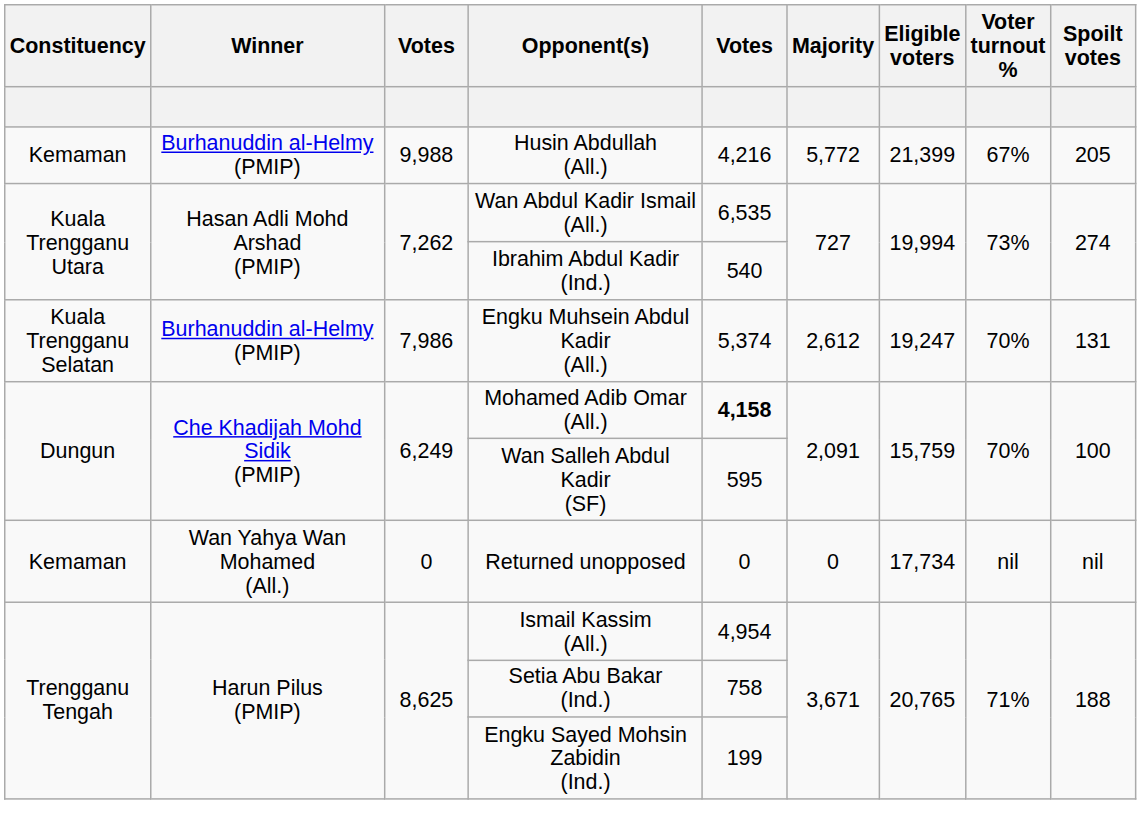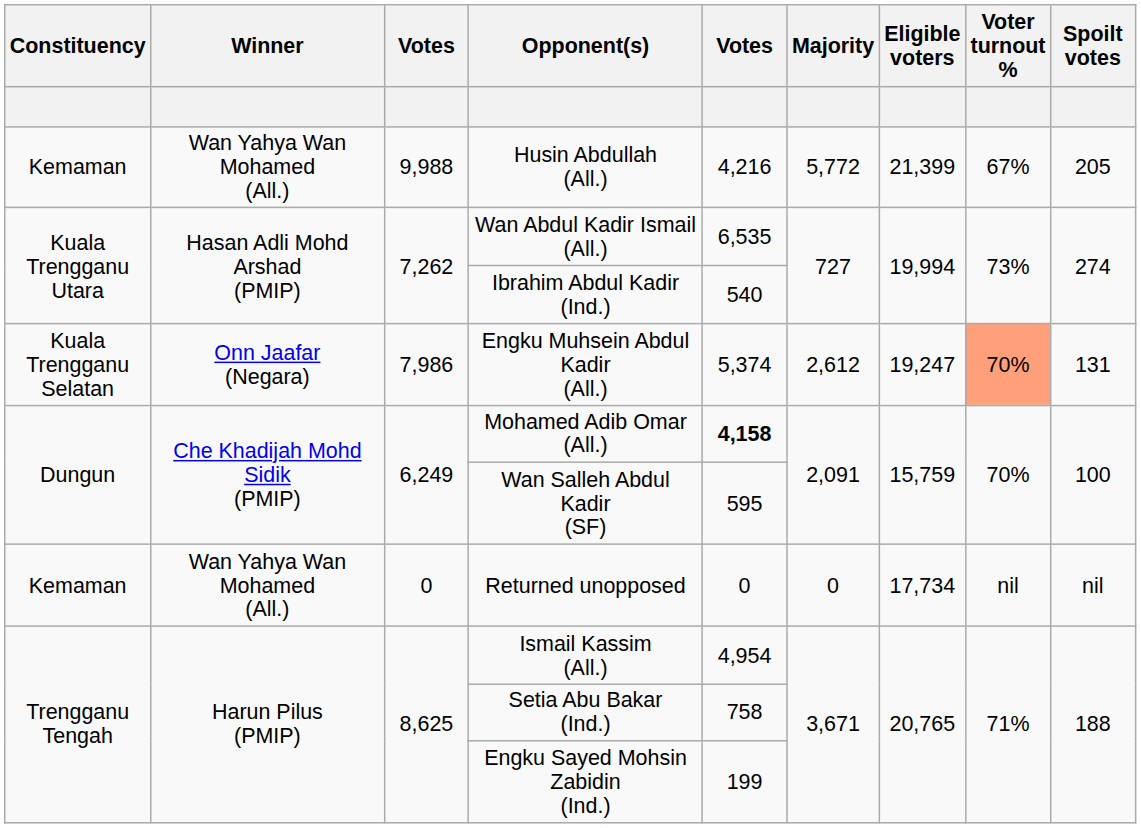Husin Abdullah (All.) | Winner: Burhanuddin al-Helmy (PMIP) -> Wan Yahya Wan Mohamed (All.)
Engku Muhsein Abdul Kadir (All.) | Winner: Burhanuddin al-Helmy (PMIP) -> Onn Jaafar (Negara)
Engku Muhsein Abdul Kadir (All.) | Voter turnout %: no background -> lightsalmon background
